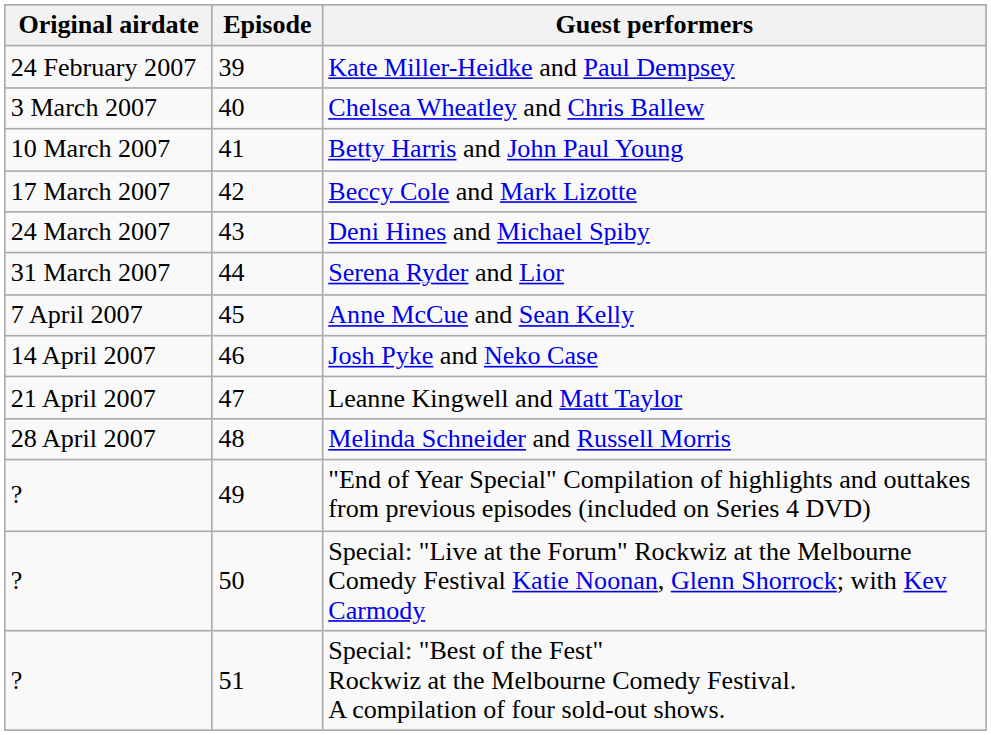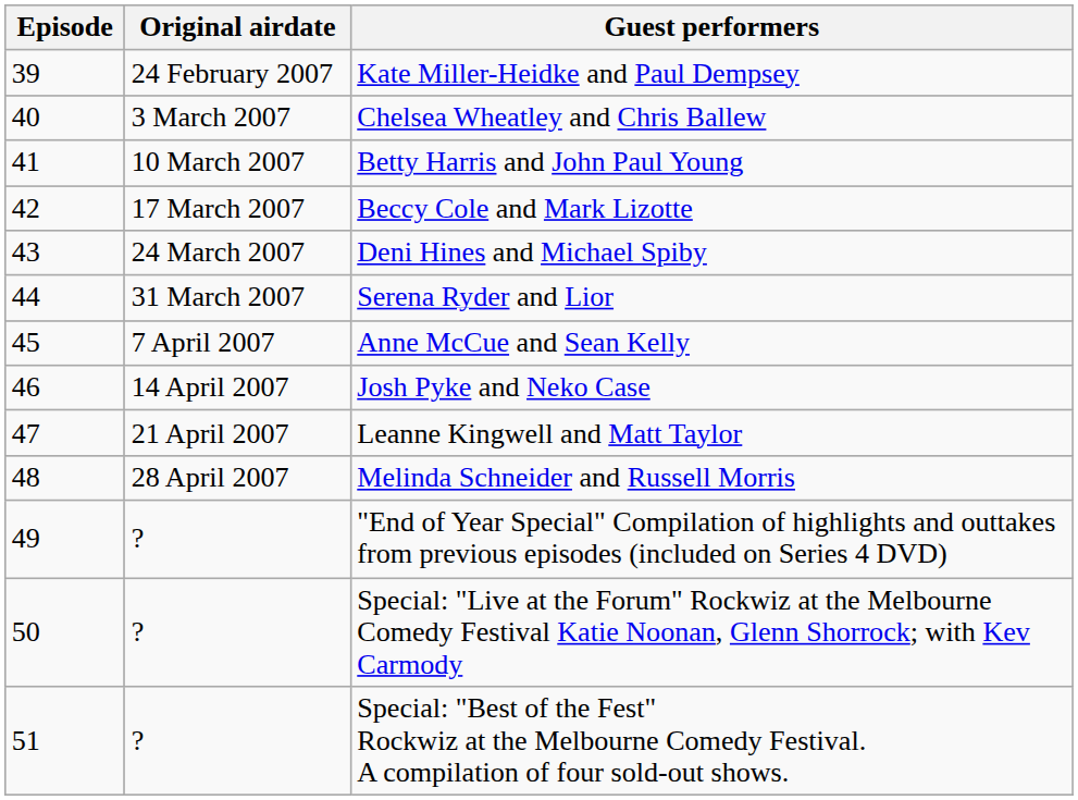columns swapped: Episode <-> Original airdate
